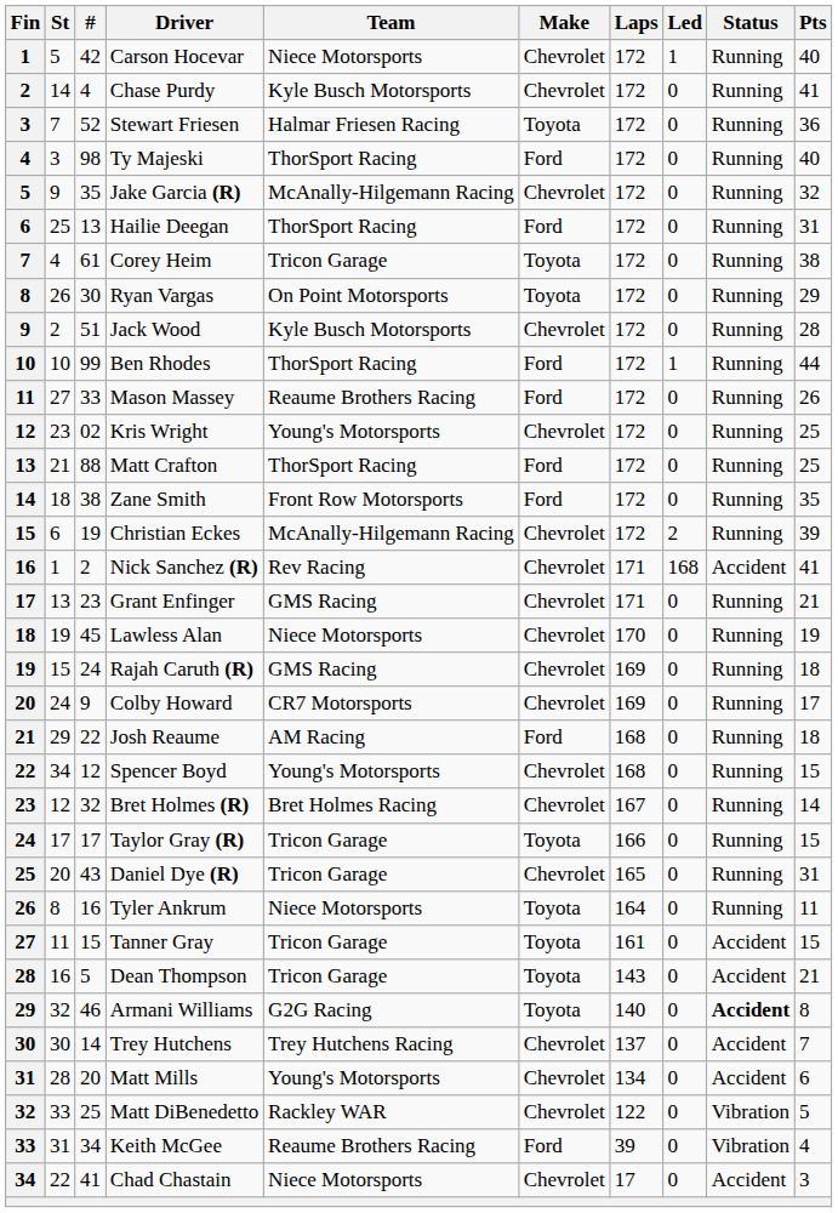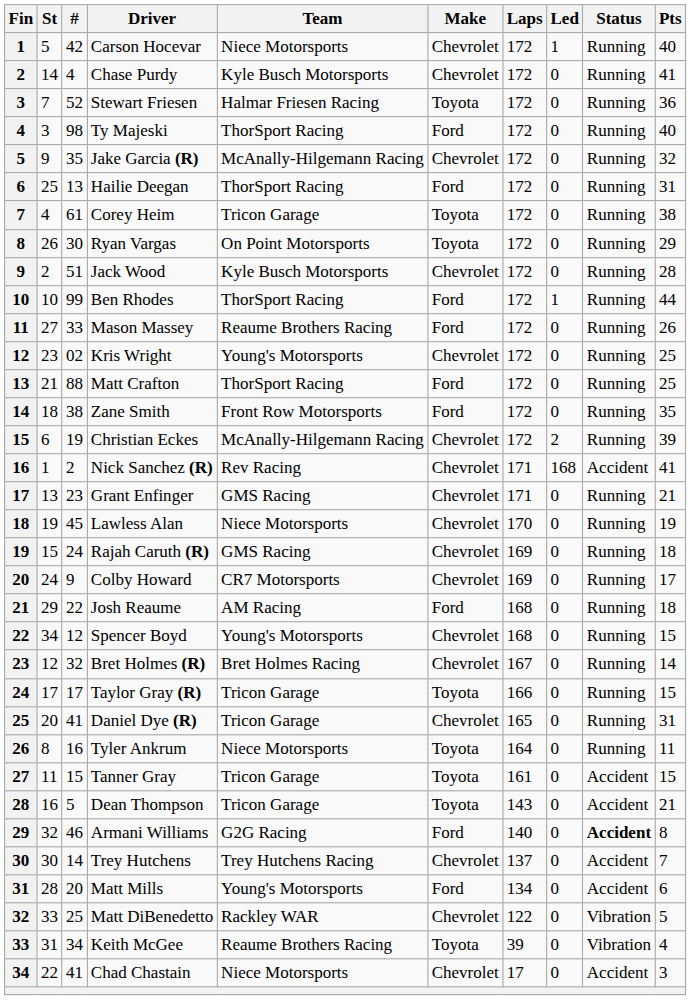Daniel Dye (R) | #: 43 -> 41
Armani Williams | Make: Toyota -> Ford
Matt Mills | Make: Chevrolet -> Ford
Keith McGee | Make: Ford -> Toyota
